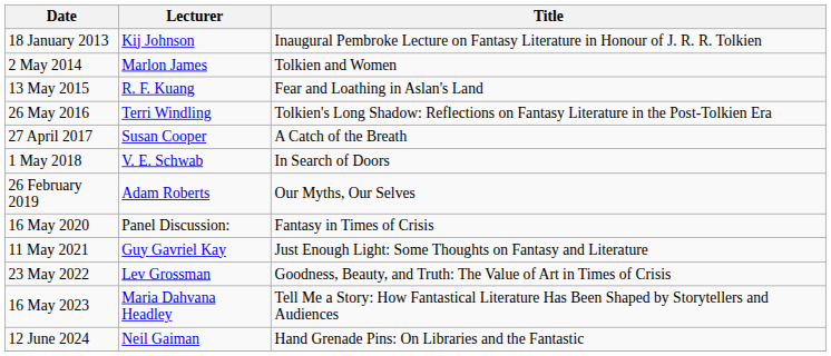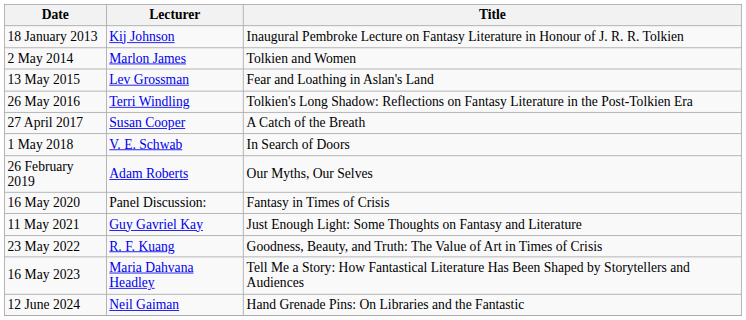13 May 2015 | Lecturer: R. F. Kuang -> Lev Grossman
23 May 2022 | Lecturer: Lev Grossman -> R. F. Kuang
